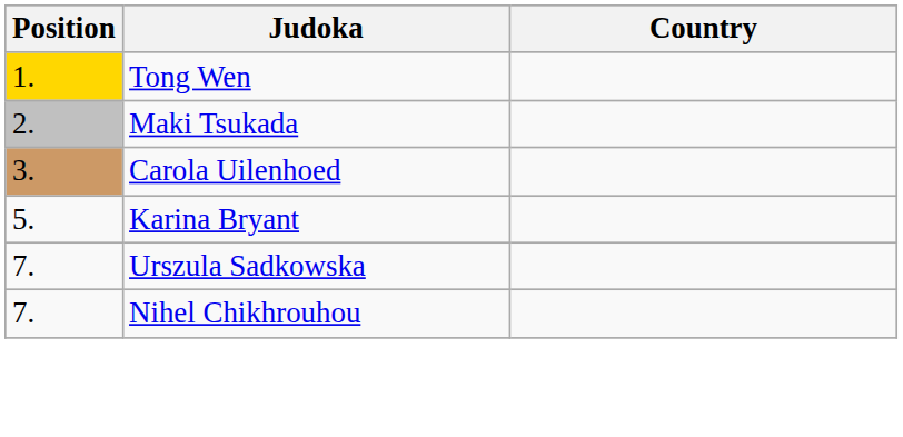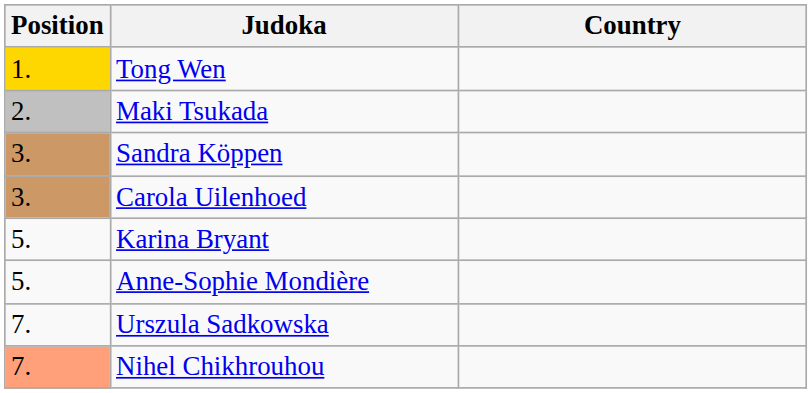+ row: 3. | Sandra Köppen
+ row: 5. | Anne-Sophie Mondière
Nihel Chikhrouhou | Position: no background -> lightsalmon background
